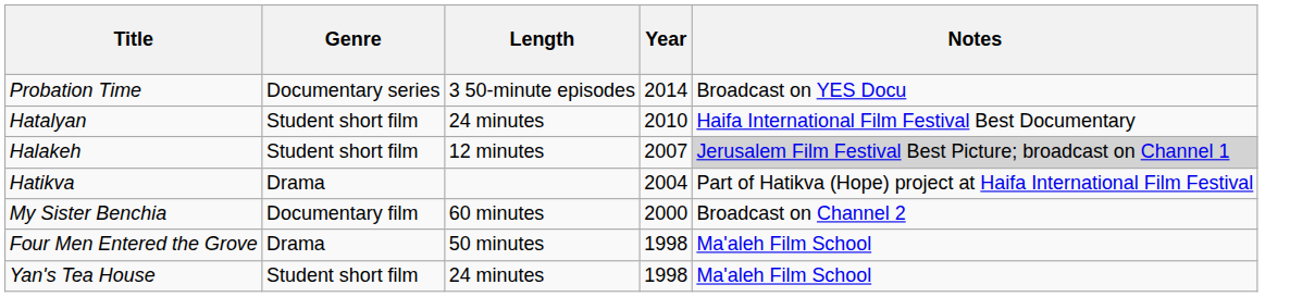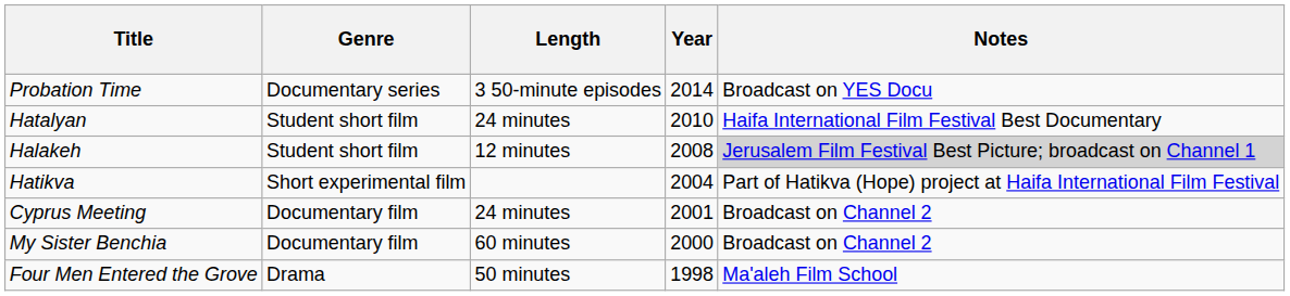Halakeh | Year: 2007 -> 2008
Hatikva | Genre: Drama -> Short experimental film
+ row: Cyprus Meeting | Documentary film | 24 minutes | 2001 | Broadcast on Channel 2
- row: Yan's Tea House | Student short film | 24 minutes | 1998 | Ma'aleh Film School
